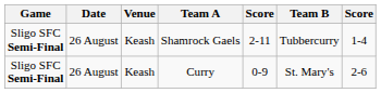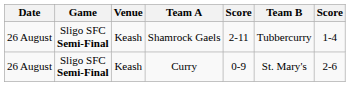columns swapped: Game <-> Date
